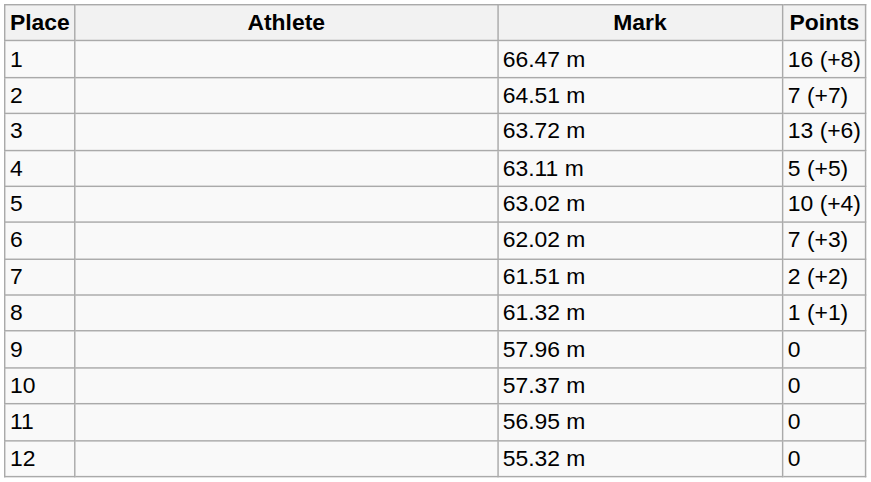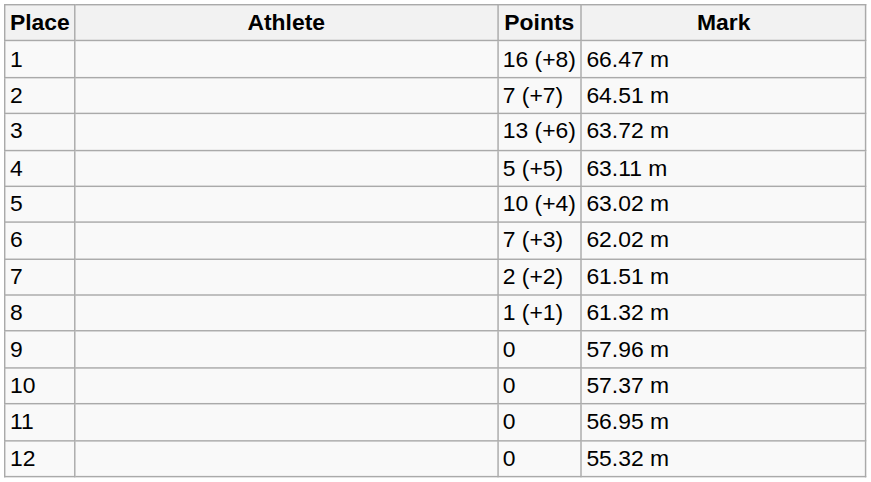columns swapped: Mark <-> Points
